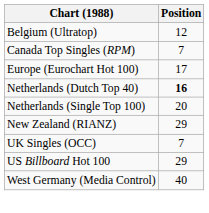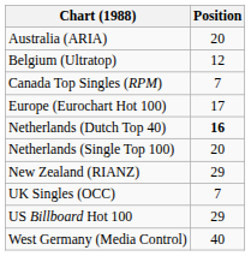+ row: Australia (ARIA) | 20
